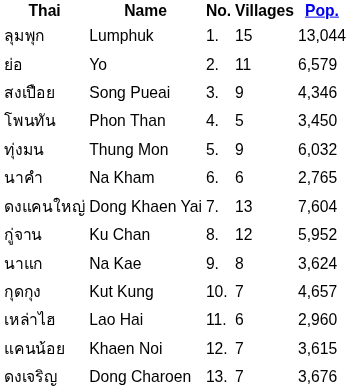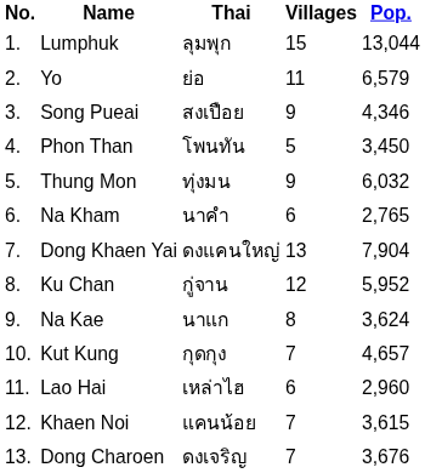columns swapped: No. <-> Thai
Dong Khaen Yai | Pop.: 7,604 -> 7,904
